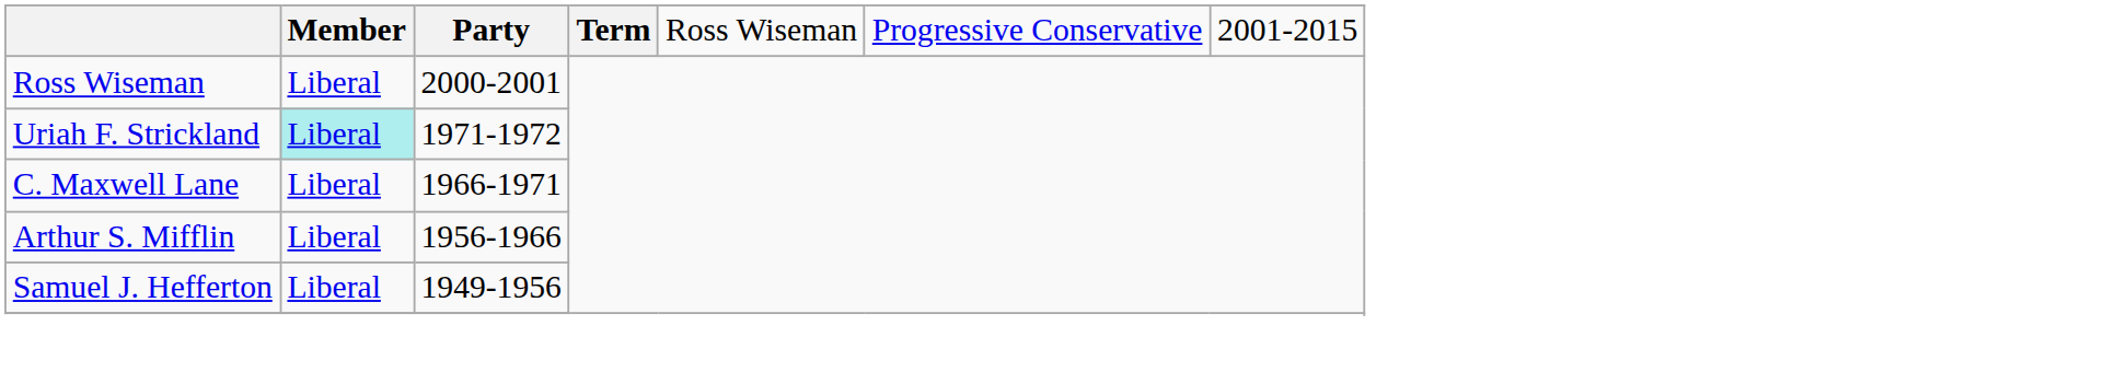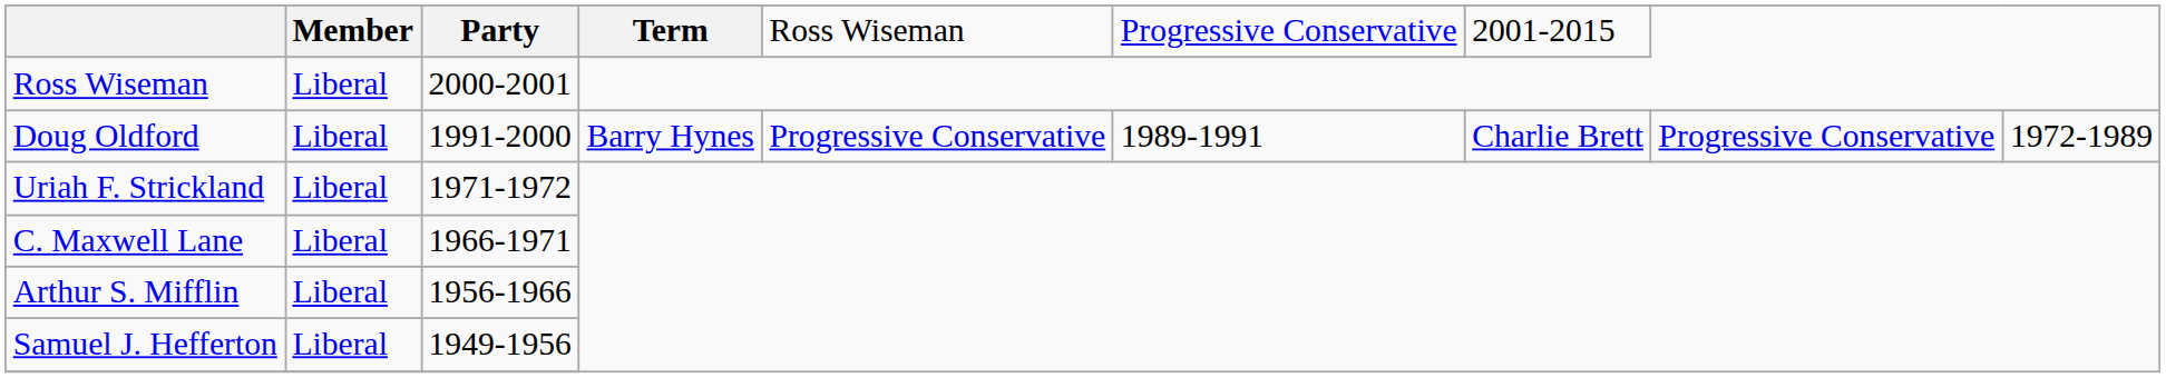+ row: Doug Oldford | Liberal | 1991-2000 | Barry Hynes | Progressive Conservative | 1989-1991 | Charlie Brett | Progressive Conservative | 1972-1989
Uriah F. Strickland | column 2: paleturquoise background -> no background
